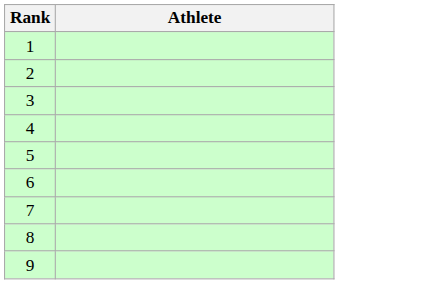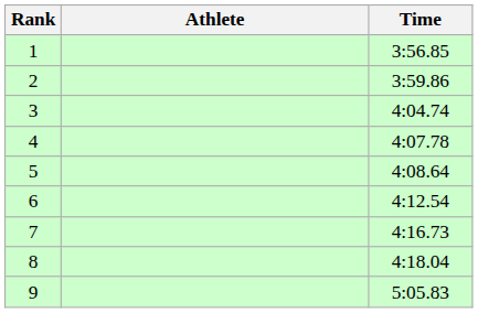+ column: Time | 3:56.85 | 3:59.86 | 4:04.74 | 4:07.78 | 4:08.64 | 4:12.54 | 4:16.73 | 4:18.04 | 5:05.83
